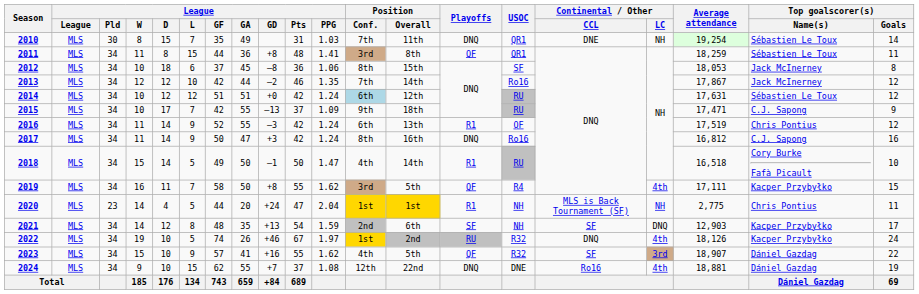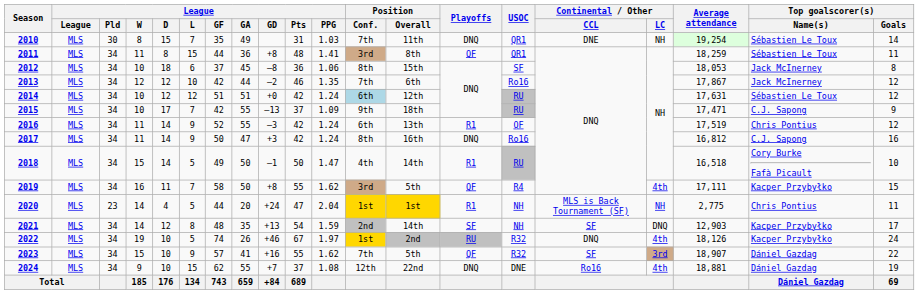2013 | Position / Overall: 14th -> 6th
2021 | Position / Overall: 6th -> 14th
2023 | Position / Conf.: 4th -> 7th
